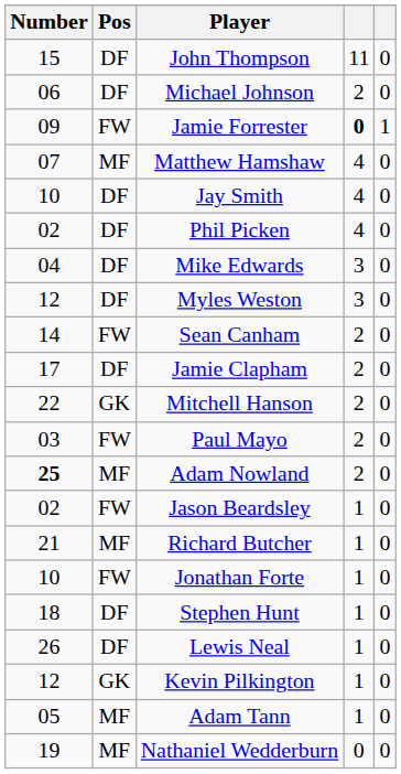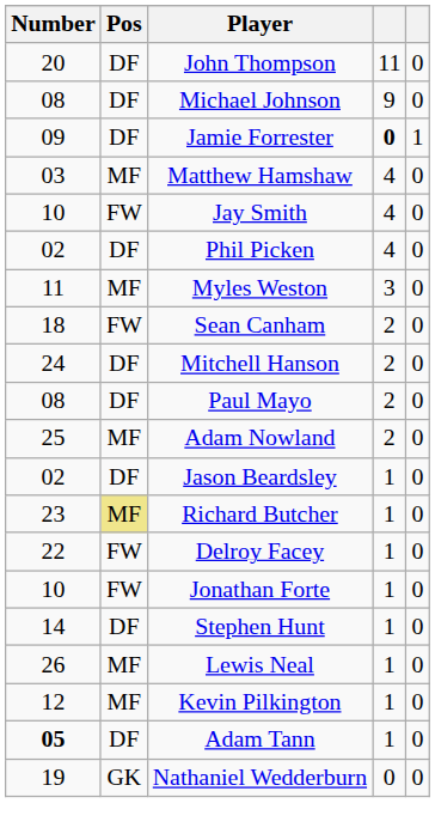John Thompson | Number: 15 -> 20
Michael Johnson | Number: 06 -> 08
Michael Johnson | column 4: 2 -> 9
Jamie Forrester | Pos: FW -> DF
Matthew Hamshaw | Number: 07 -> 03
Jay Smith | Pos: DF -> FW
- row: 04 | DF | Mike Edwards | 3 | 0
Myles Weston | Number: 12 -> 11
Myles Weston | Pos: DF -> MF
Sean Canham | Number: 14 -> 18
- row: 17 | DF | Jamie Clapham | 2 | 0
Mitchell Hanson | Number: 22 -> 24
Mitchell Hanson | Pos: GK -> DF
Paul Mayo | Number: 03 -> 08
Paul Mayo | Pos: FW -> DF
Adam Nowland | Number: bold -> normal
Jason Beardsley | Pos: FW -> DF
Richard Butcher | Number: 21 -> 23
Richard Butcher | Pos: no background -> khaki background
+ row: 22 | FW | Delroy Facey | 1 | 0
Stephen Hunt | Number: 18 -> 14
Lewis Neal | Pos: DF -> MF
Kevin Pilkington | Pos: GK -> MF
Adam Tann | Number: normal -> bold
Adam Tann | Pos: MF -> DF
Nathaniel Wedderburn | Pos: MF -> GK
